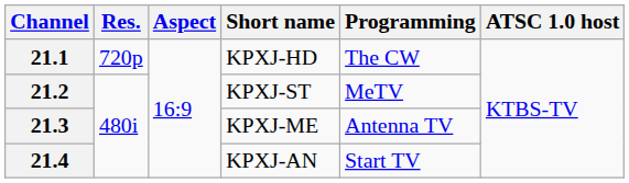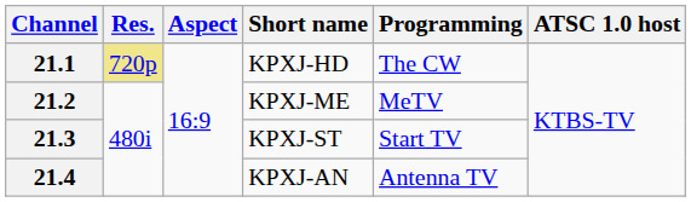21.1 | Res.: no background -> khaki background
21.2 | Short name: KPXJ-ST -> KPXJ-ME
21.3 | Short name: KPXJ-ME -> KPXJ-ST
21.3 | Programming: Antenna TV -> Start TV
21.4 | Programming: Start TV -> Antenna TV
